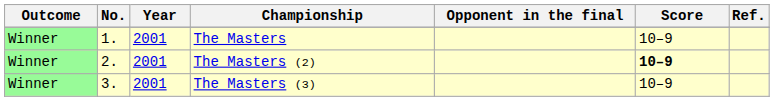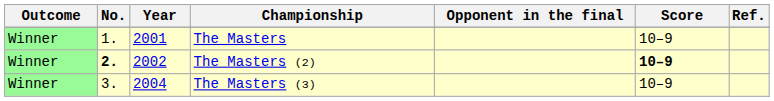The Masters (2) | No.: normal -> bold
The Masters (2) | Year: 2001 -> 2002
The Masters (3) | Year: 2001 -> 2004
